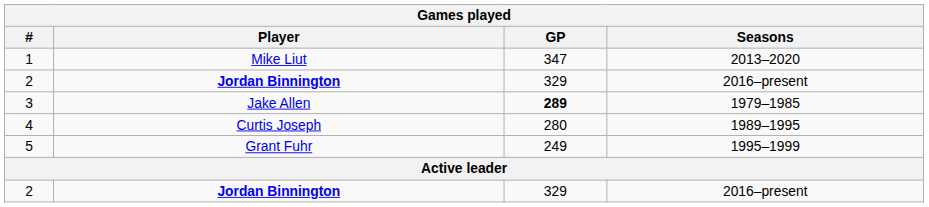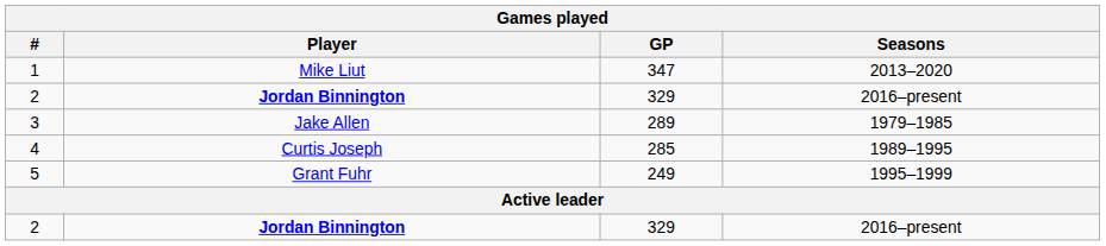3 | GP: bold -> normal
4 | GP: 280 -> 285
